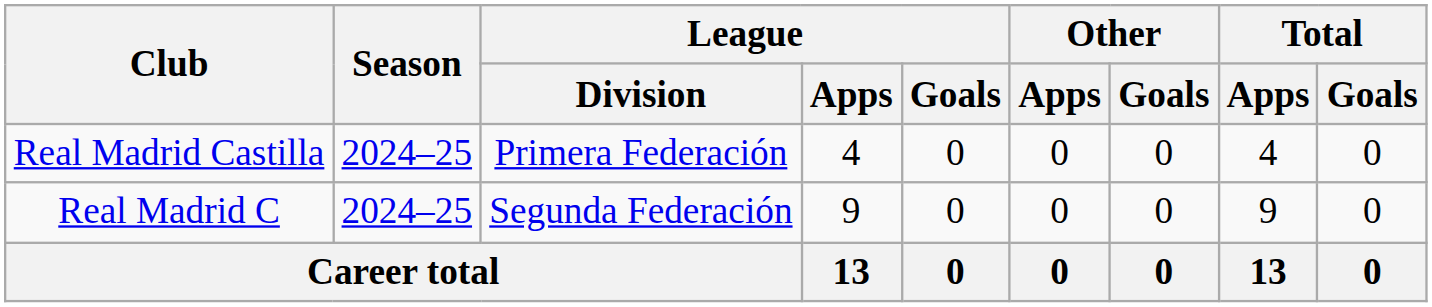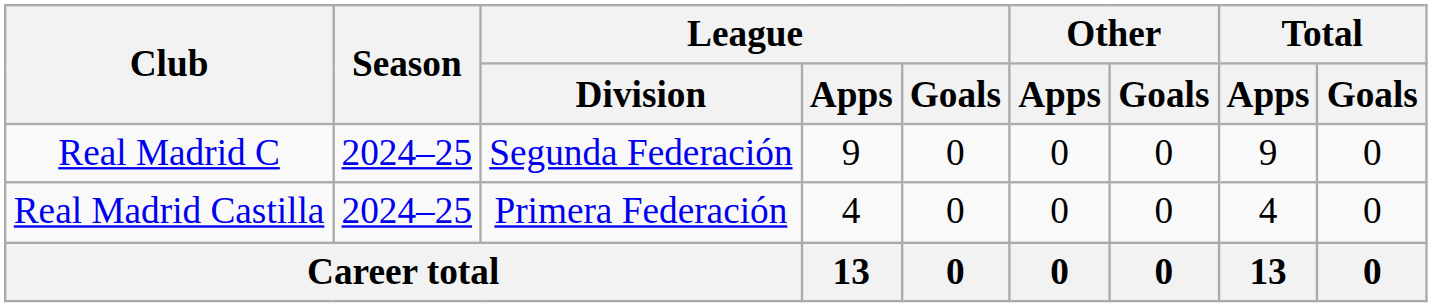rows swapped: Real Madrid C <-> Real Madrid Castilla
